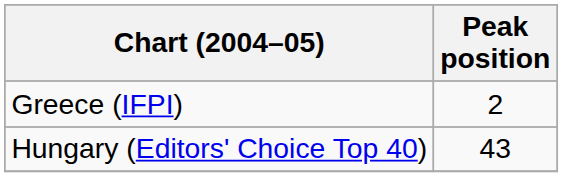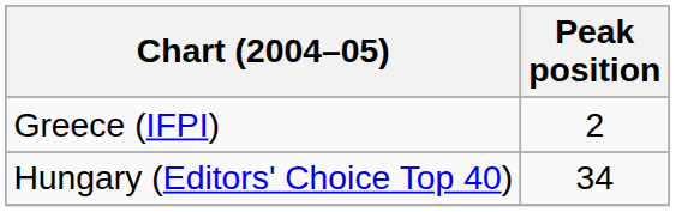Hungary (Editors' Choice Top 40) | Peak position: 43 -> 34
